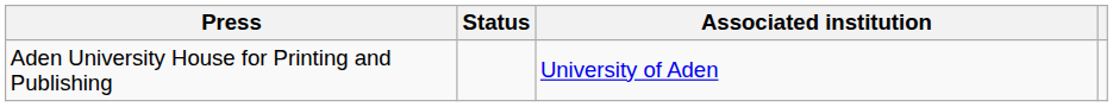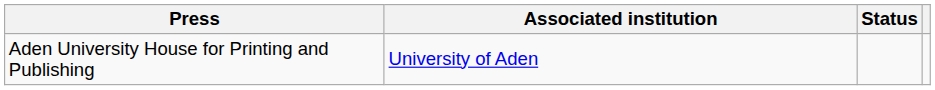columns swapped: Associated institution <-> Status
